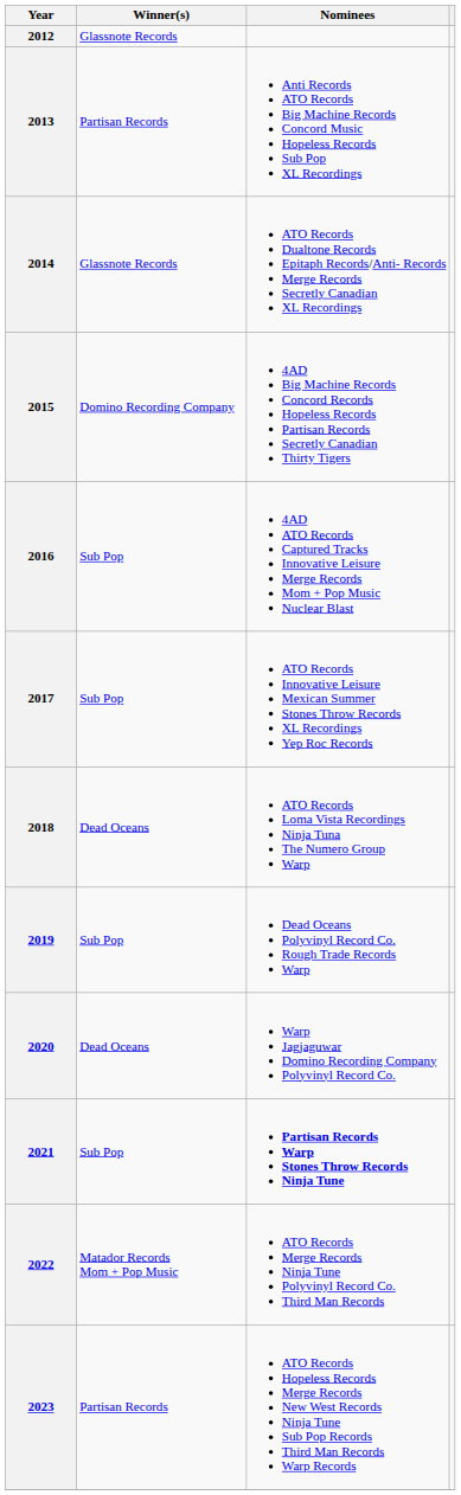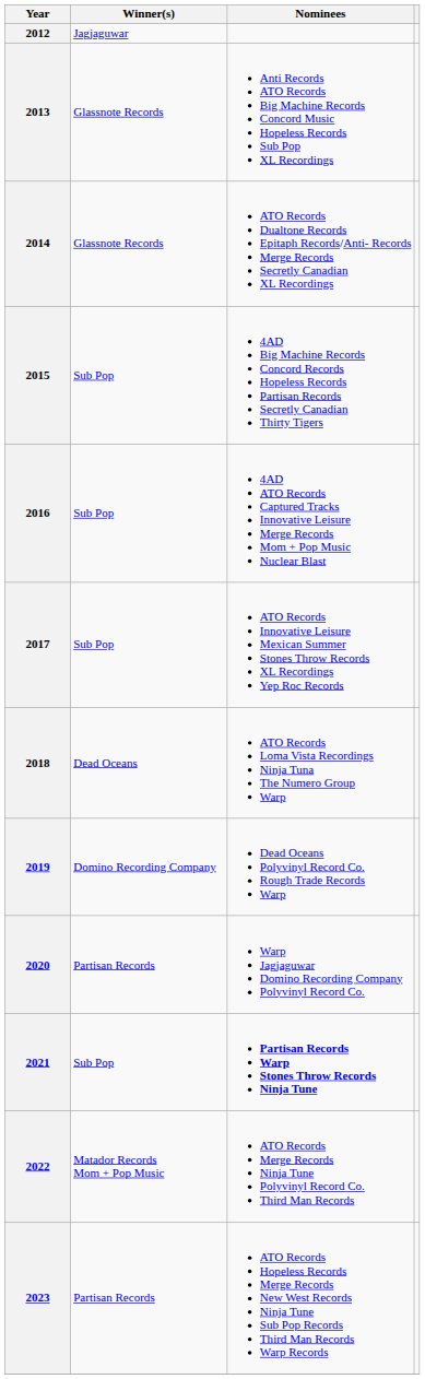2012 | Winner(s): Glassnote Records -> Jagjaguwar
2013 | Winner(s): Partisan Records -> Glassnote Records
2015 | Winner(s): Domino Recording Company -> Sub Pop
2019 | Winner(s): Sub Pop -> Domino Recording Company
2020 | Winner(s): Dead Oceans -> Partisan Records
